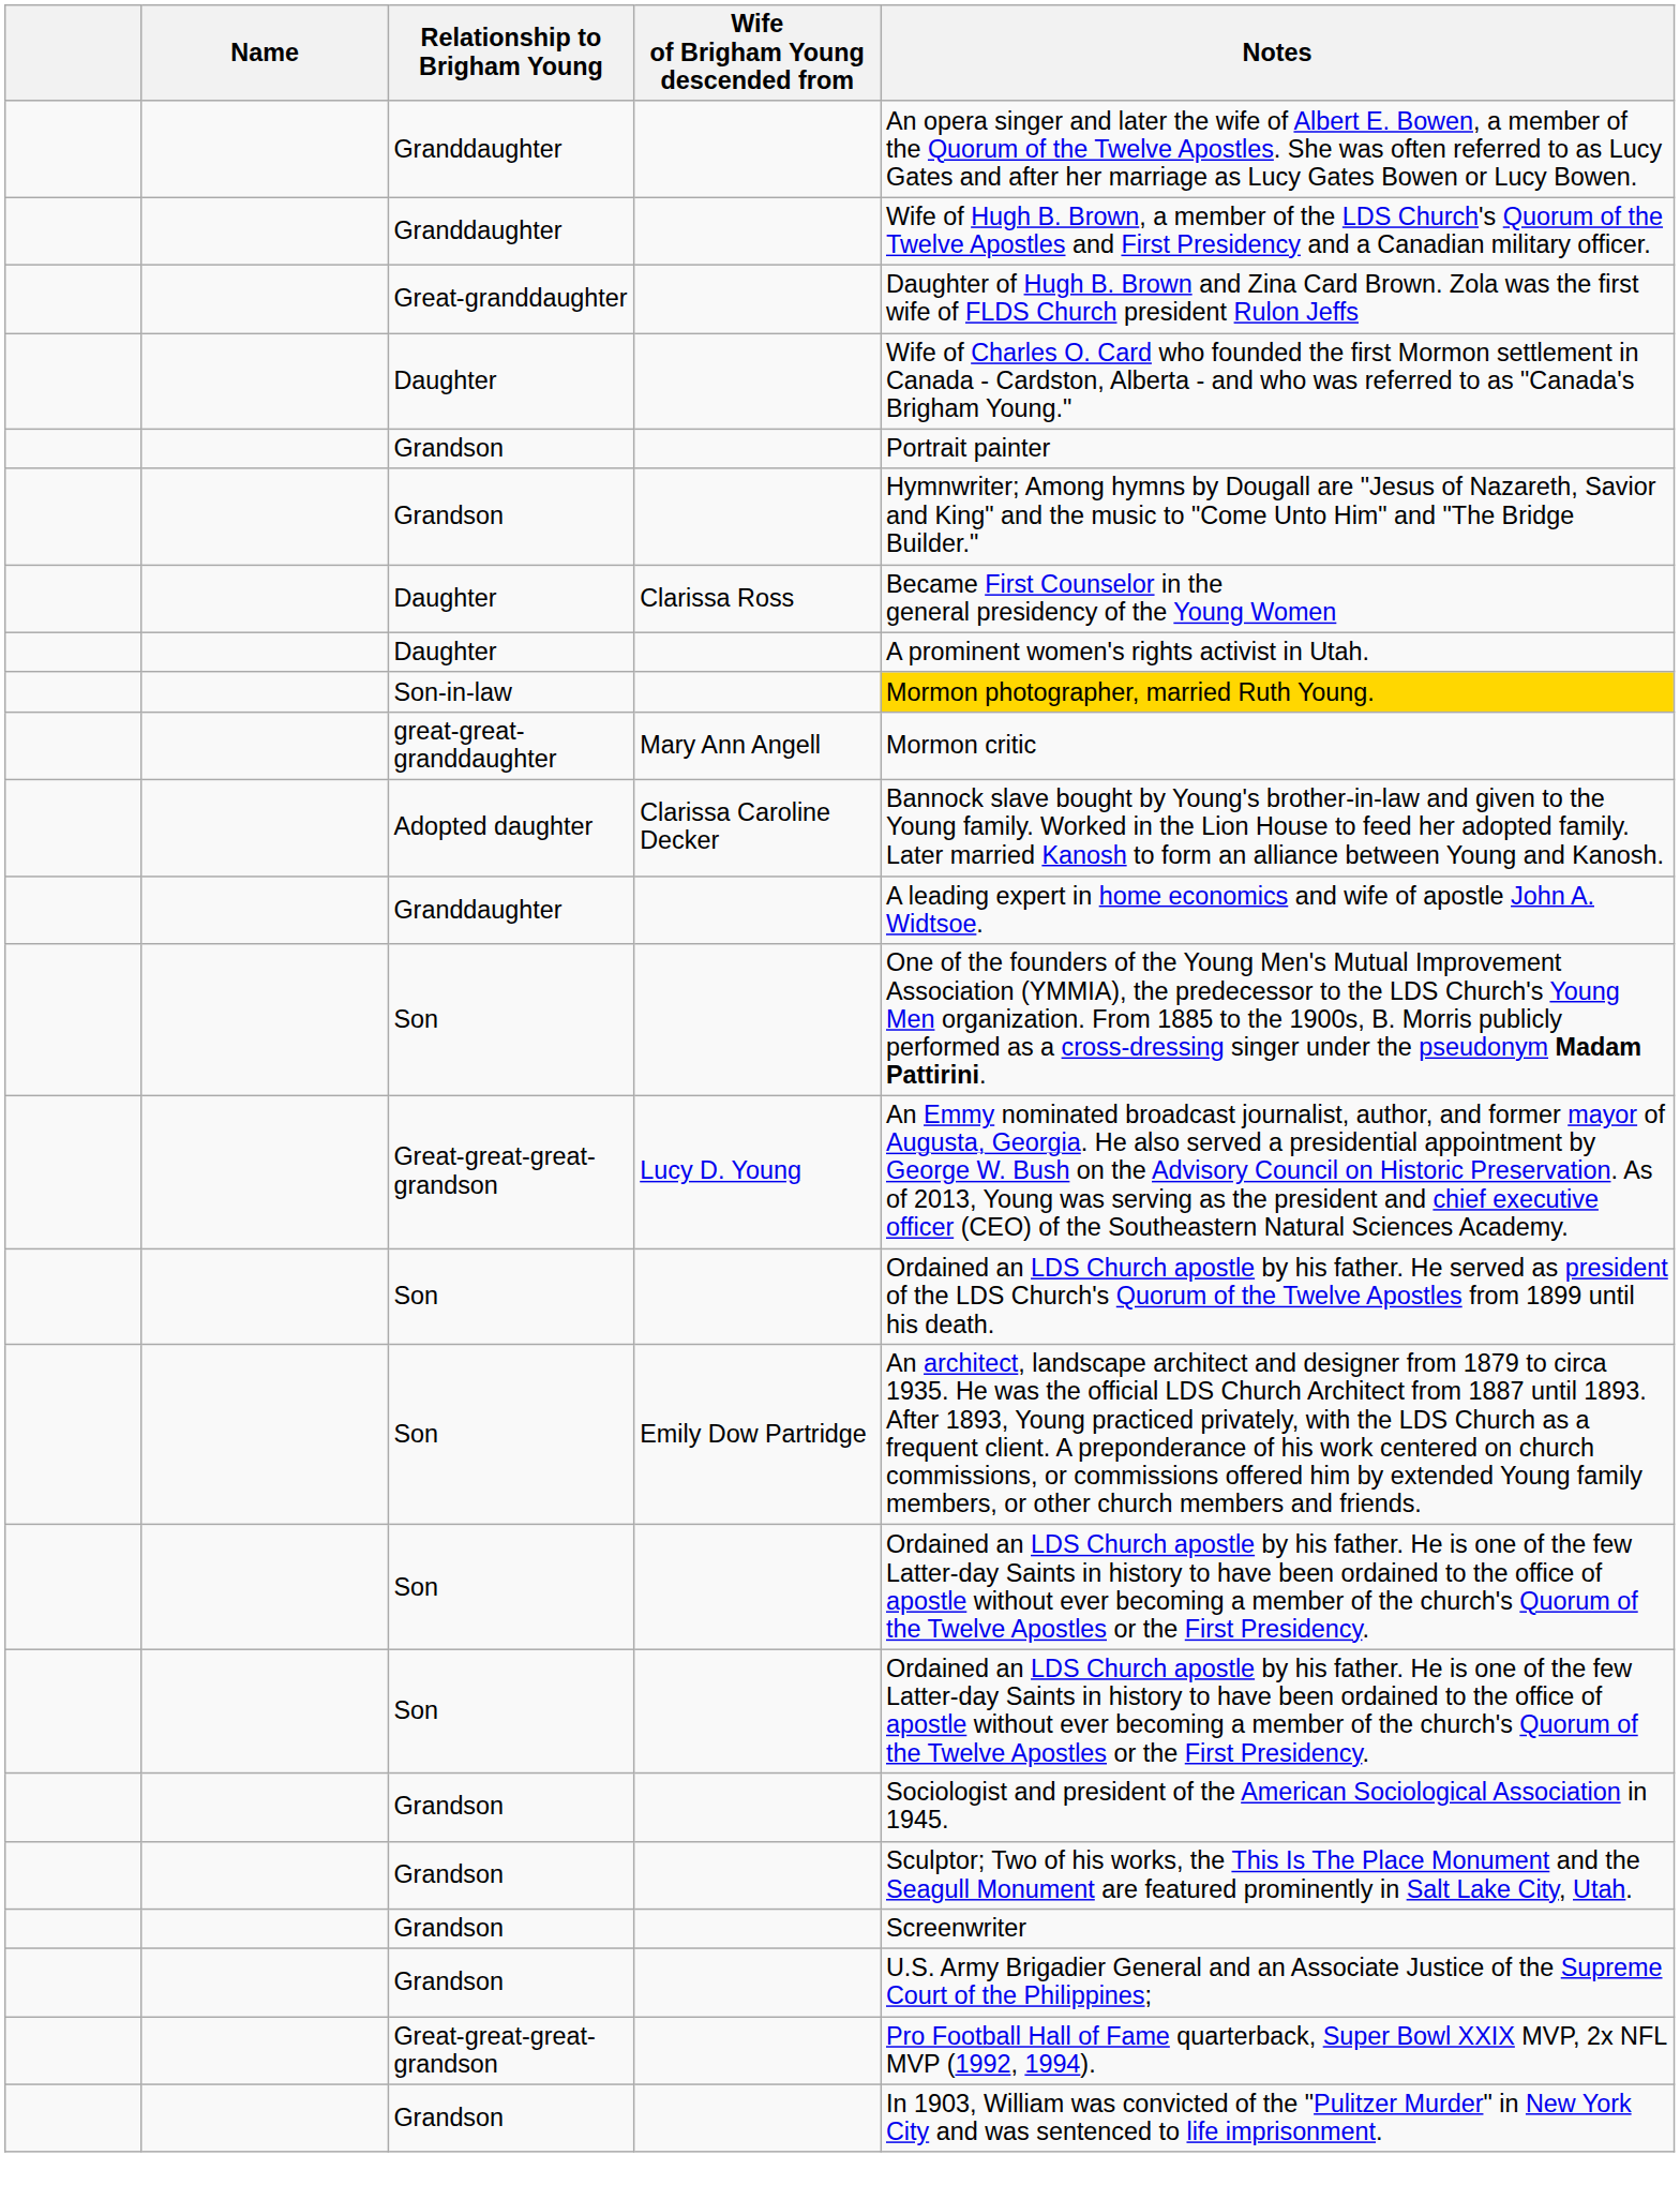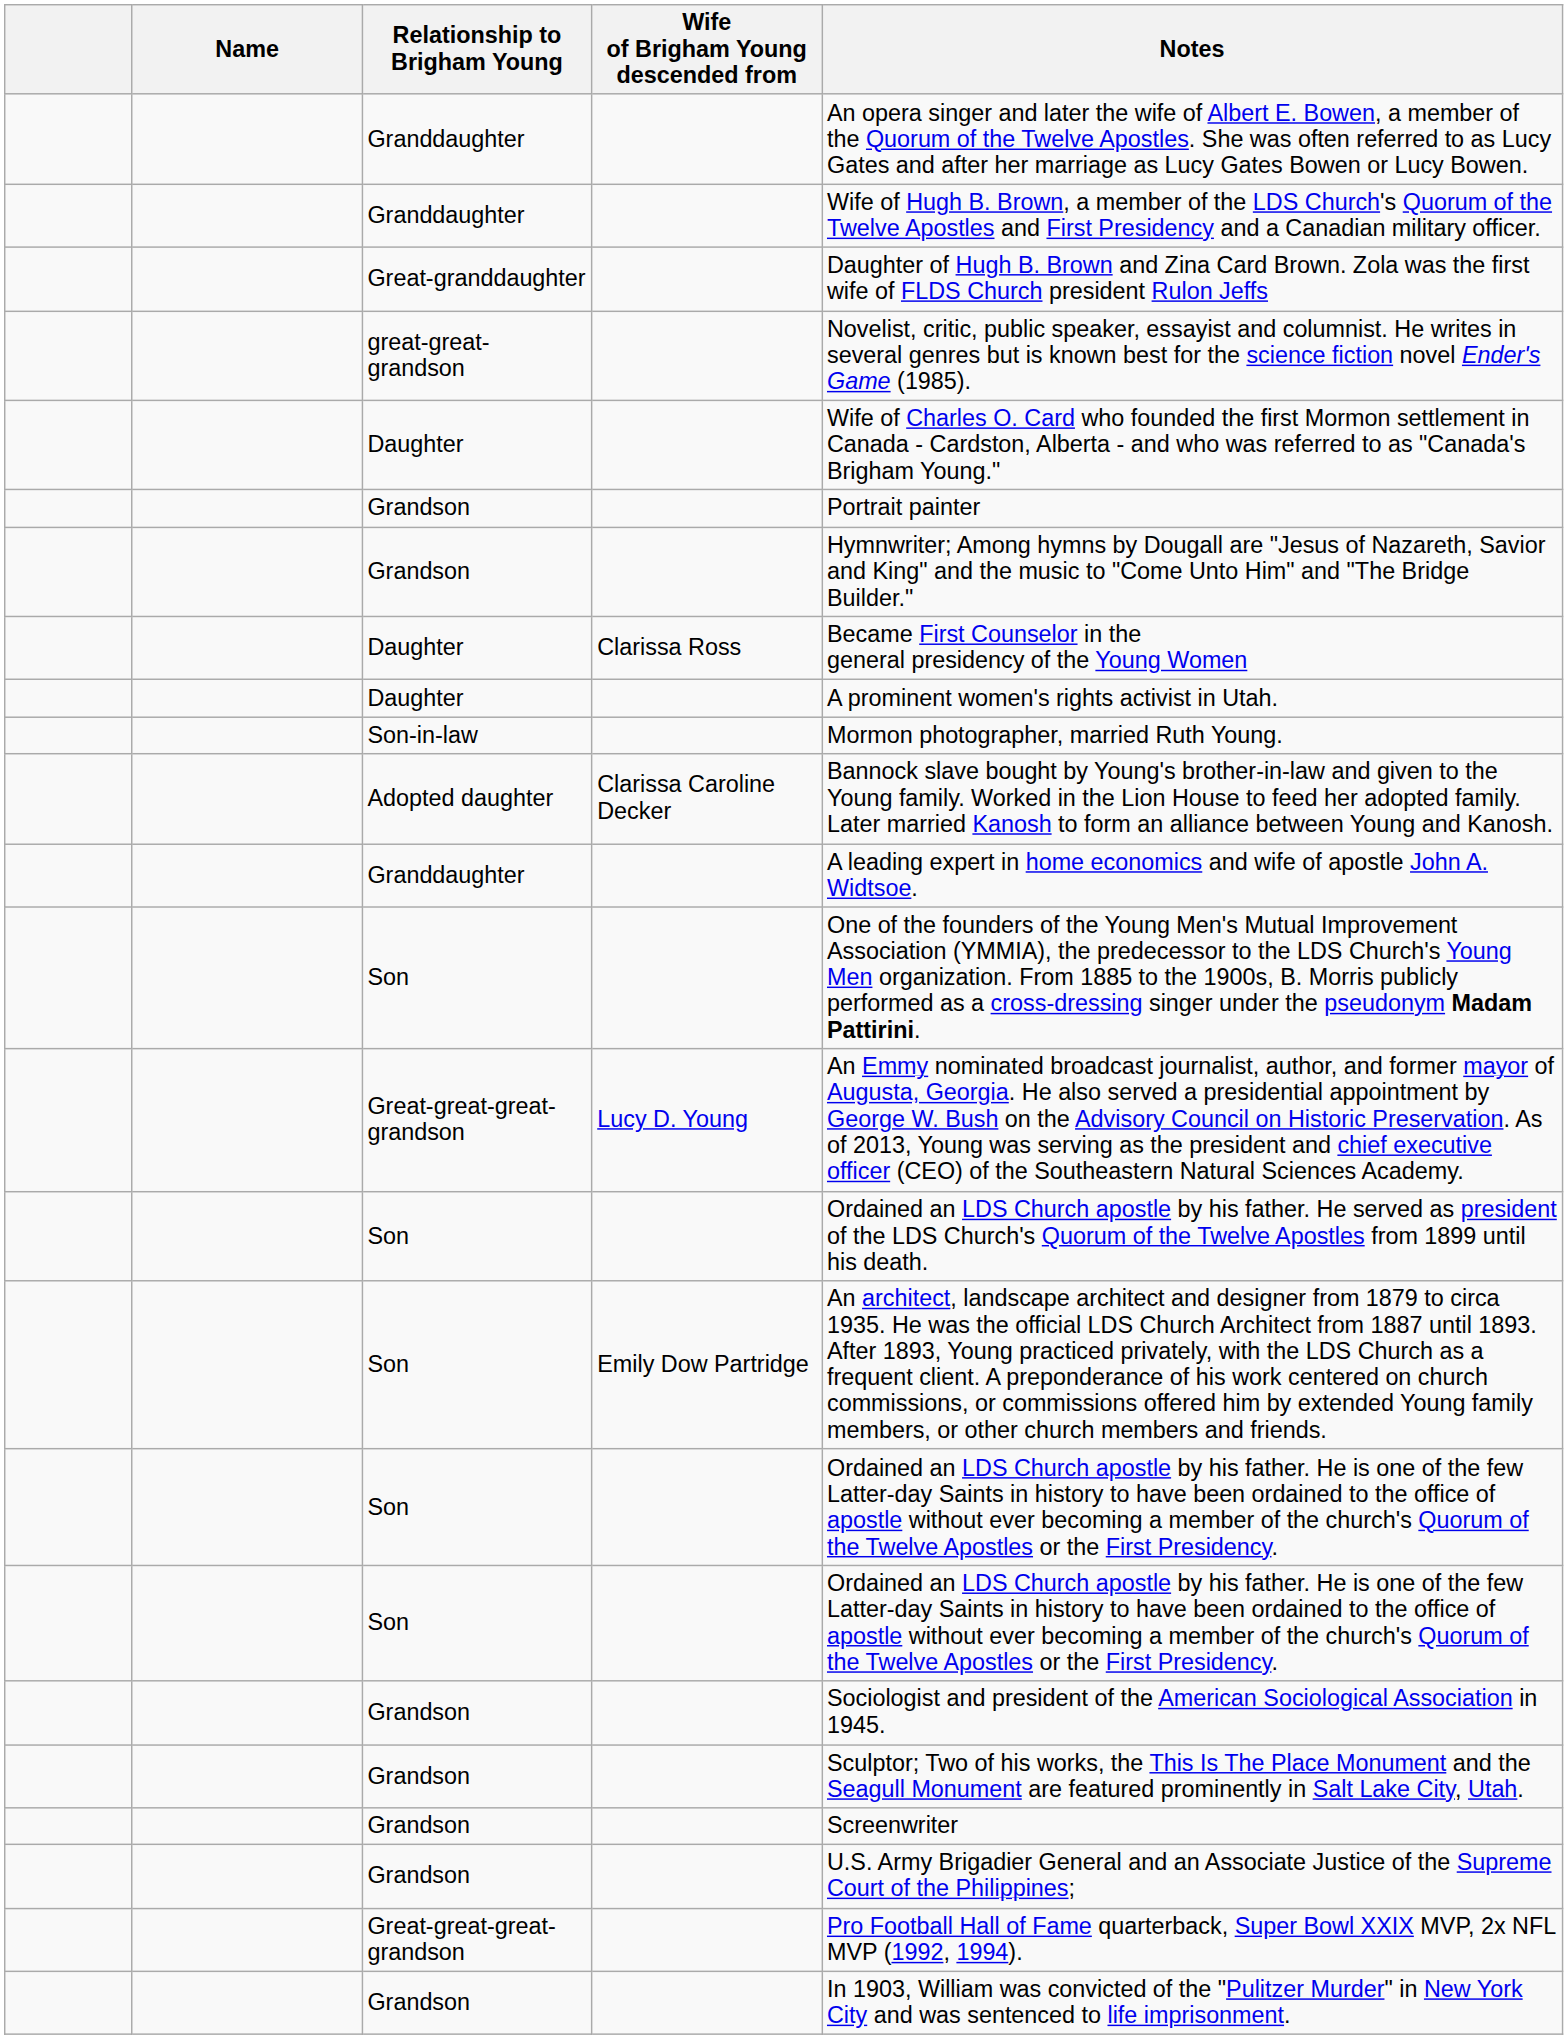+ row: great-great-grandson | Novelist, critic, public speaker, essayist and columnist. He writes in several genres but is known best for the science fiction novel Ender's Game (1985).
Son-in-law | Notes: gold background -> no background
- row: great-great-granddaughter | Mary Ann Angell | Mormon critic
